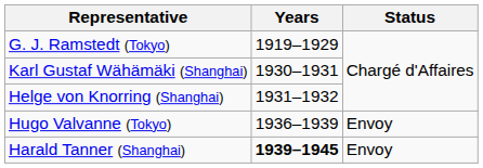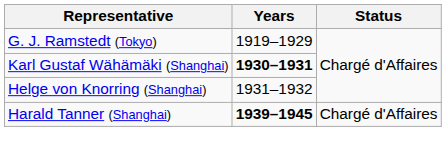Karl Gustaf Wähämäki (Shanghai) | Years: normal -> bold
- row: Hugo Valvanne (Tokyo) | 1936–1939 | Envoy
Harald Tanner (Shanghai) | Status: Envoy -> Chargé d'Affaires
